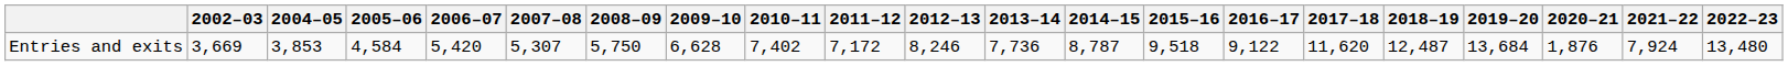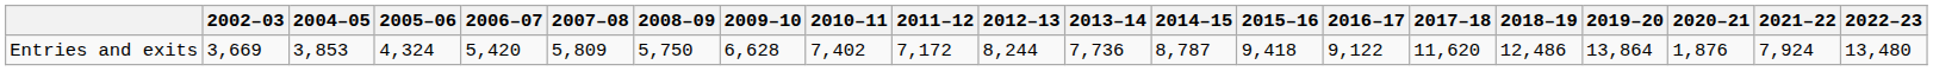Entries and exits | 2005–06: 4,584 -> 4,324
Entries and exits | 2007–08: 5,307 -> 5,809
Entries and exits | 2012–13: 8,246 -> 8,244
Entries and exits | 2015–16: 9,518 -> 9,418
Entries and exits | 2018–19: 12,487 -> 12,486
Entries and exits | 2019–20: 13,684 -> 13,864
